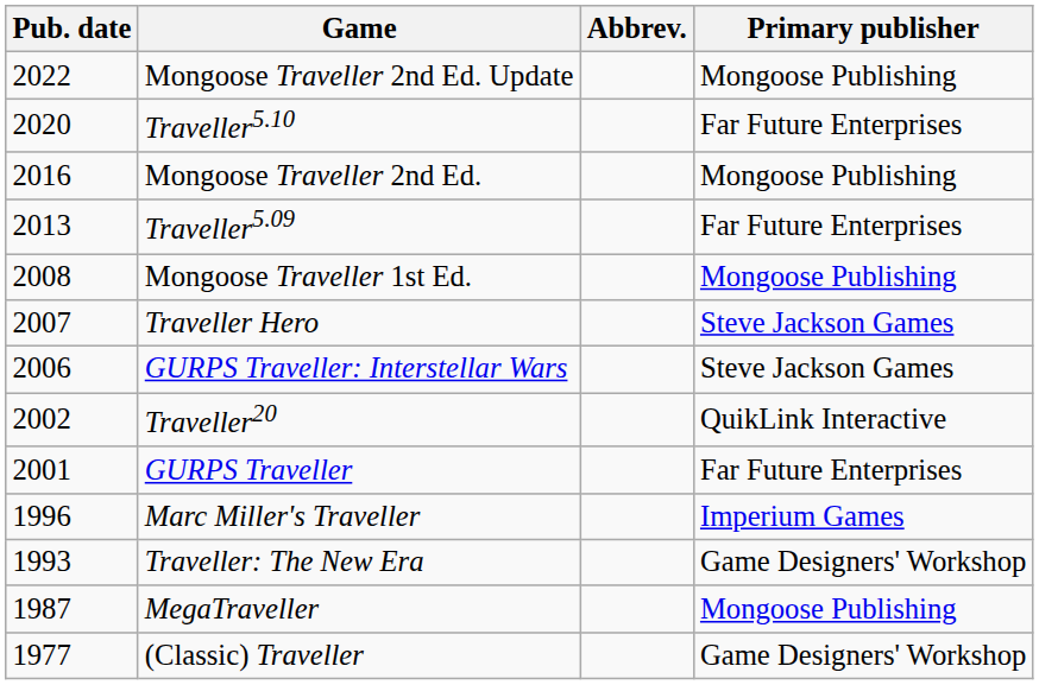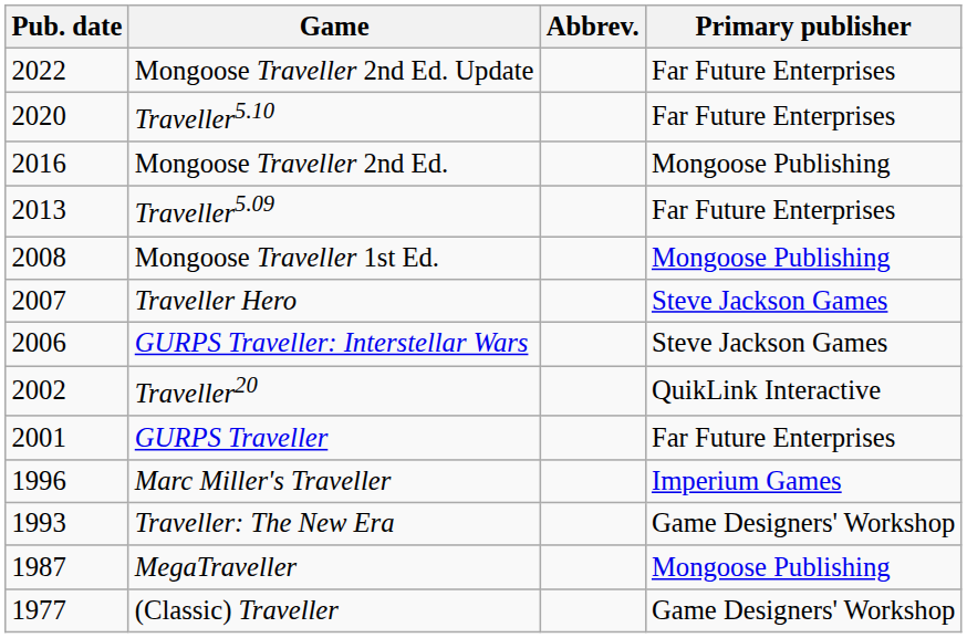Mongoose Traveller 2nd Ed. Update | Primary publisher: Mongoose Publishing -> Far Future Enterprises
